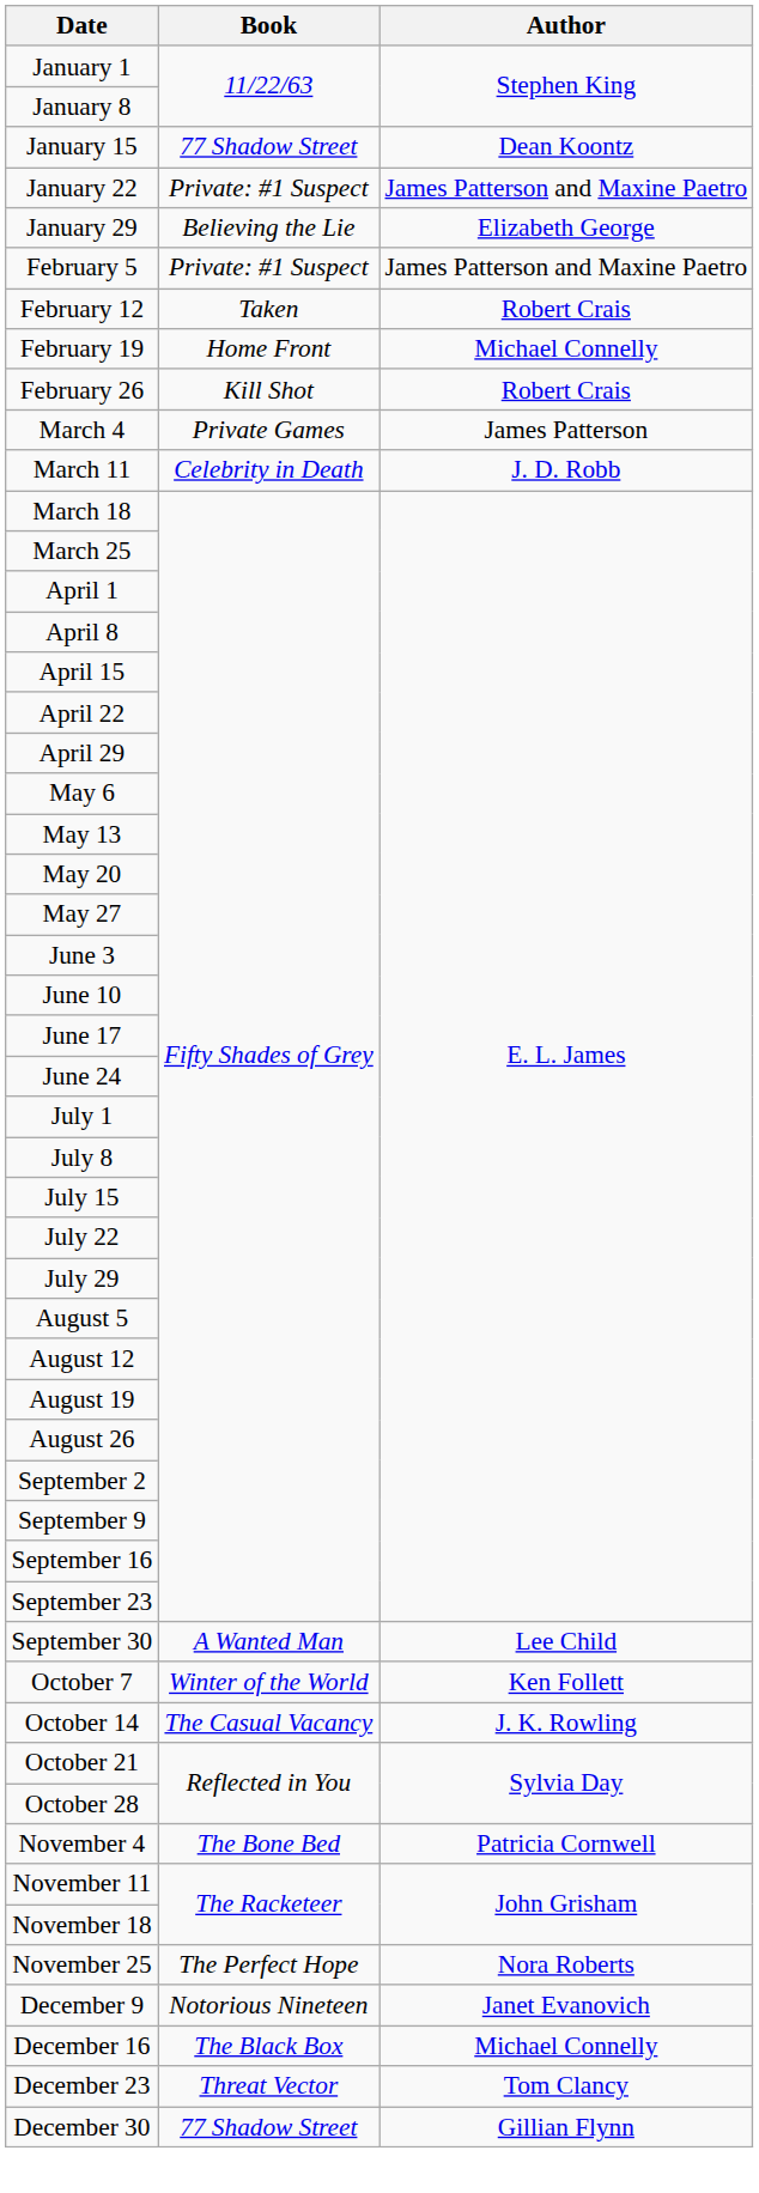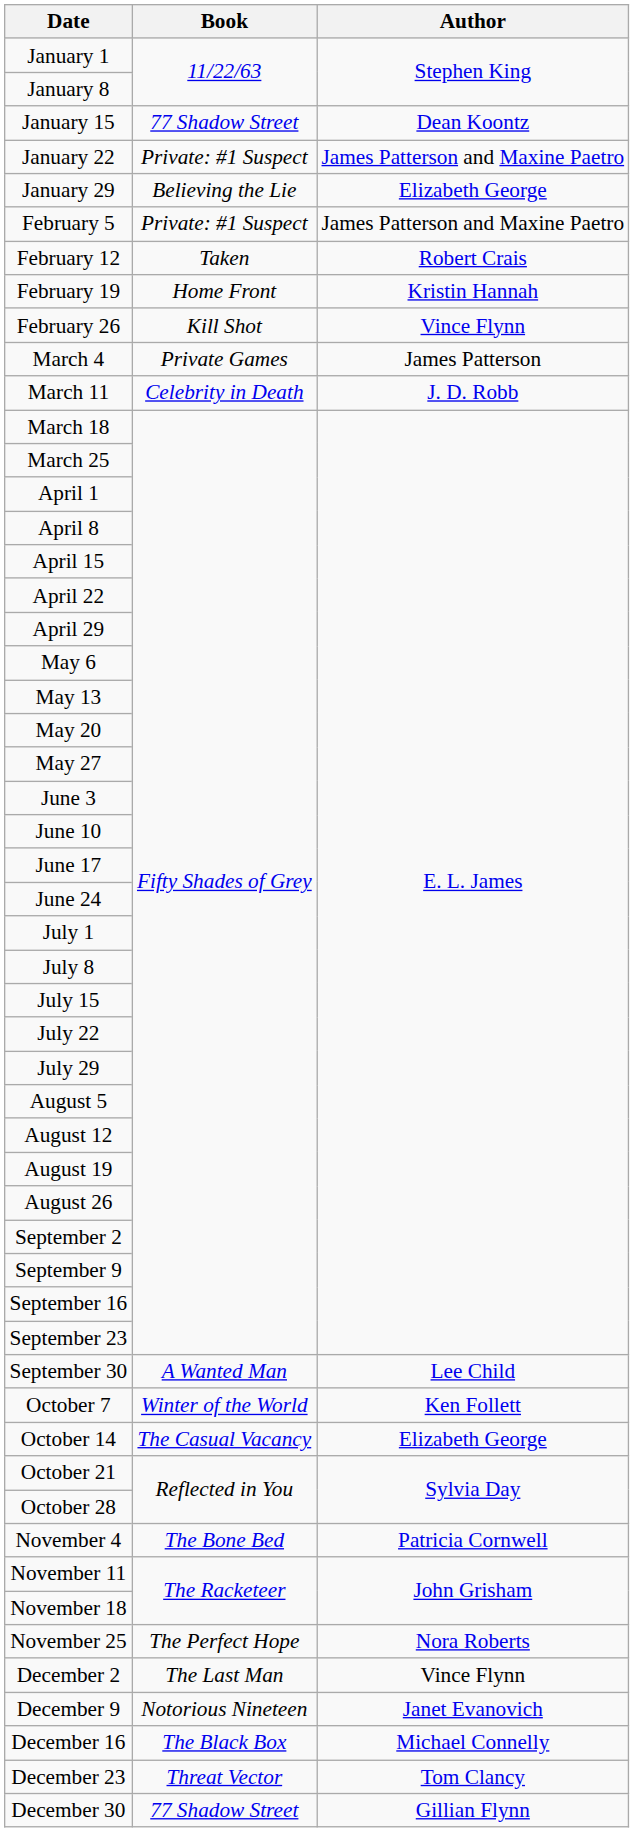February 19 | Author: Michael Connelly -> Kristin Hannah
February 26 | Author: Robert Crais -> Vince Flynn
October 14 | Author: J. K. Rowling -> Elizabeth George
+ row: December 2 | The Last Man | Vince Flynn
